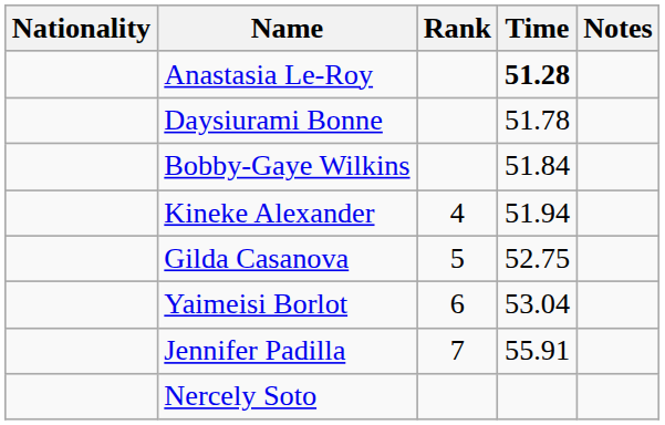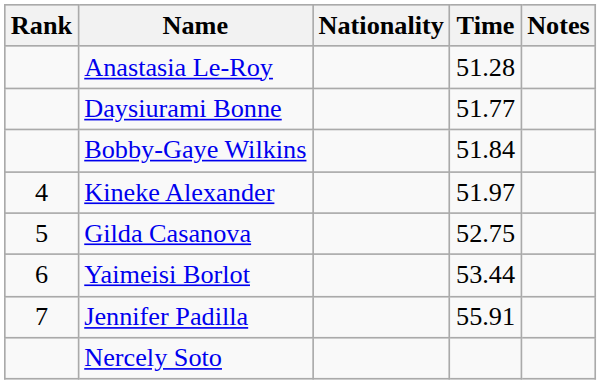columns swapped: Rank <-> Nationality
Anastasia Le-Roy | Time: bold -> normal
Daysiurami Bonne | Time: 51.78 -> 51.77
Kineke Alexander | Time: 51.94 -> 51.97
Yaimeisi Borlot | Time: 53.04 -> 53.44
